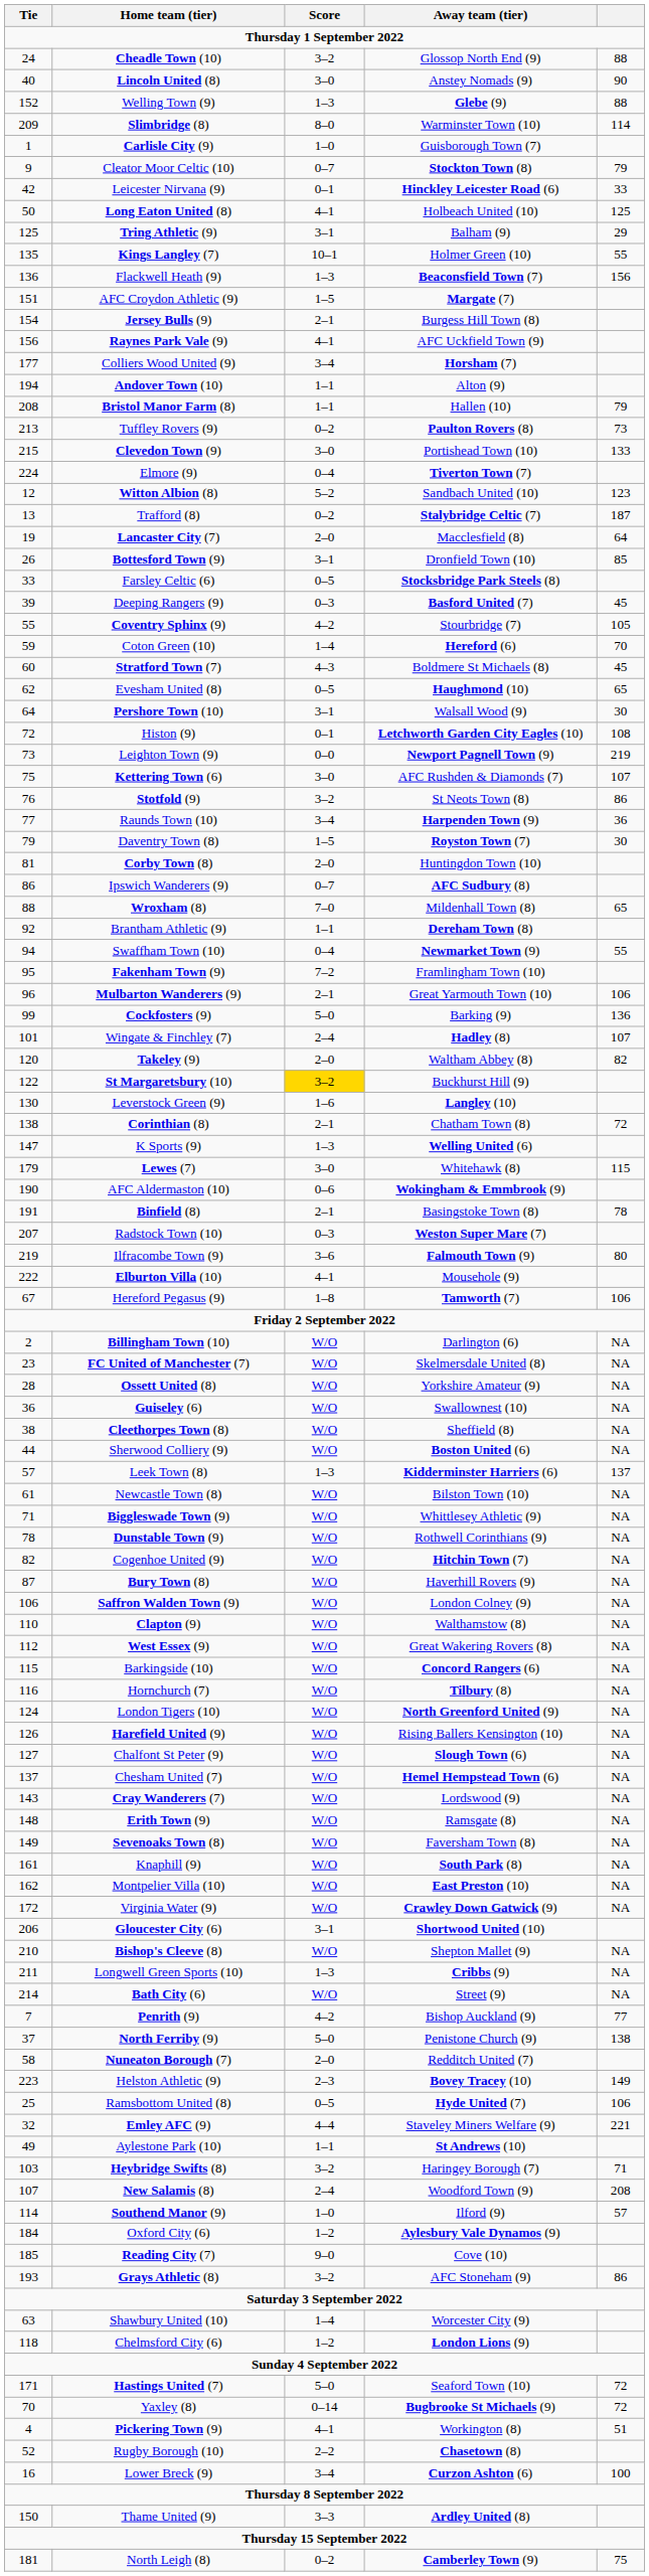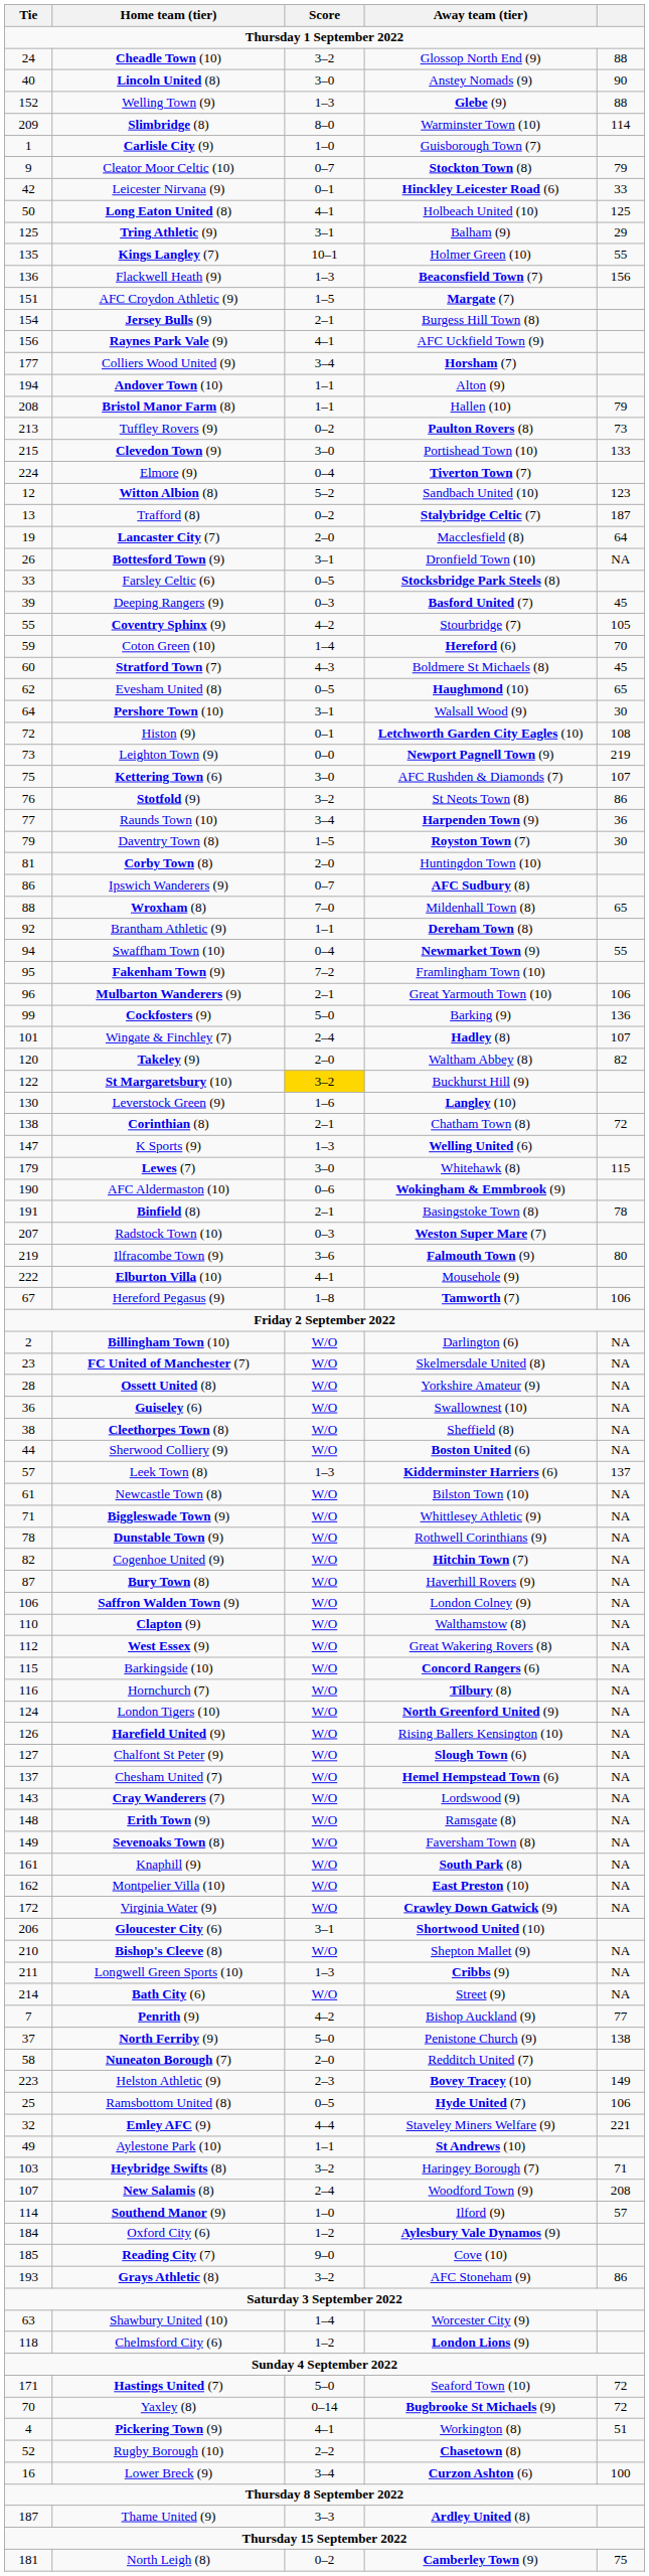Bottesford Town (9) | column 5: 85 -> NA
Thame United (9) | Tie: 150 -> 187
